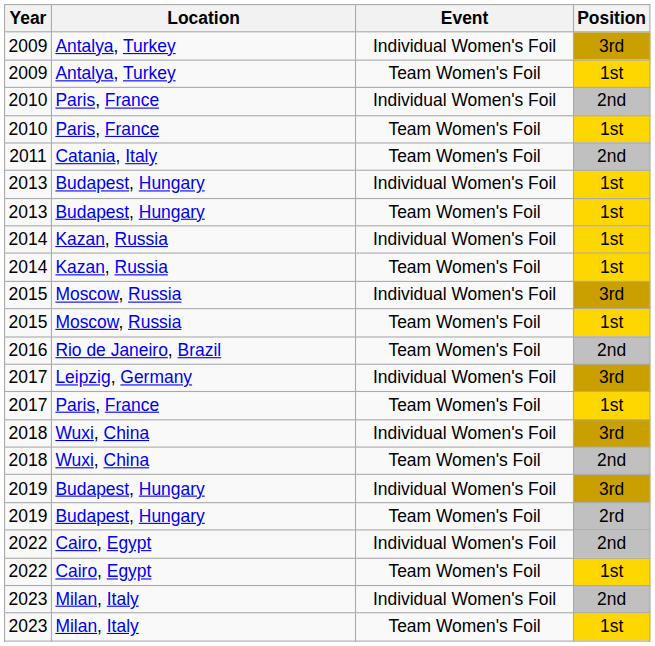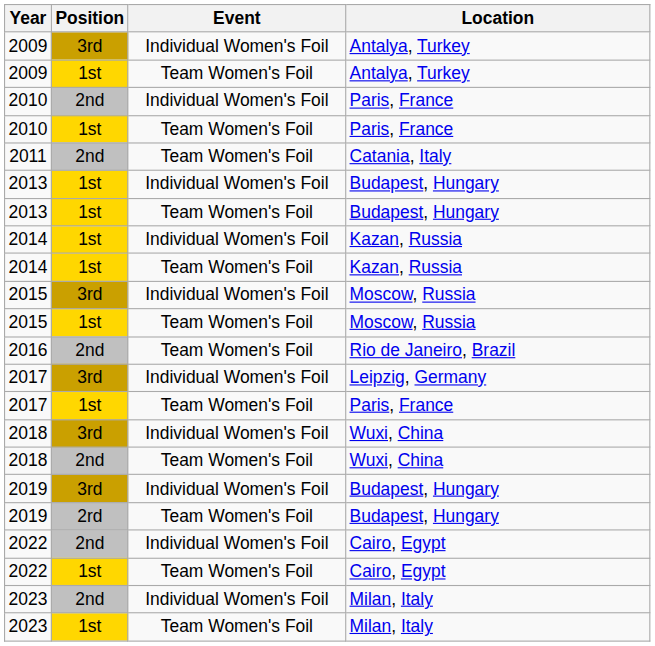columns swapped: Location <-> Position
